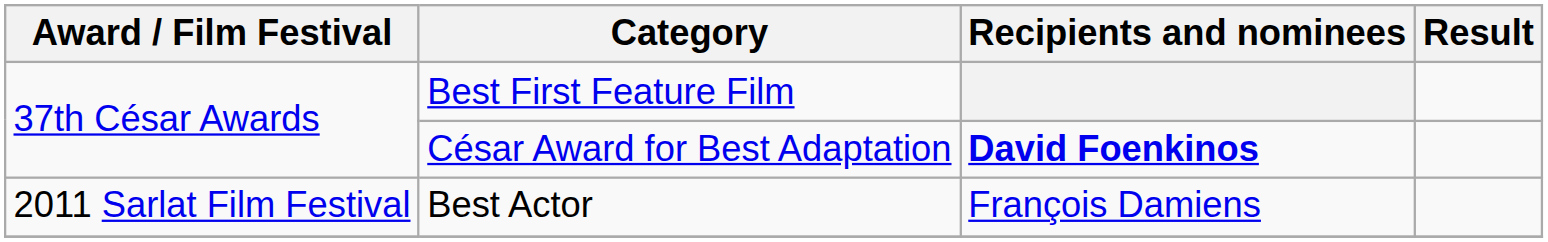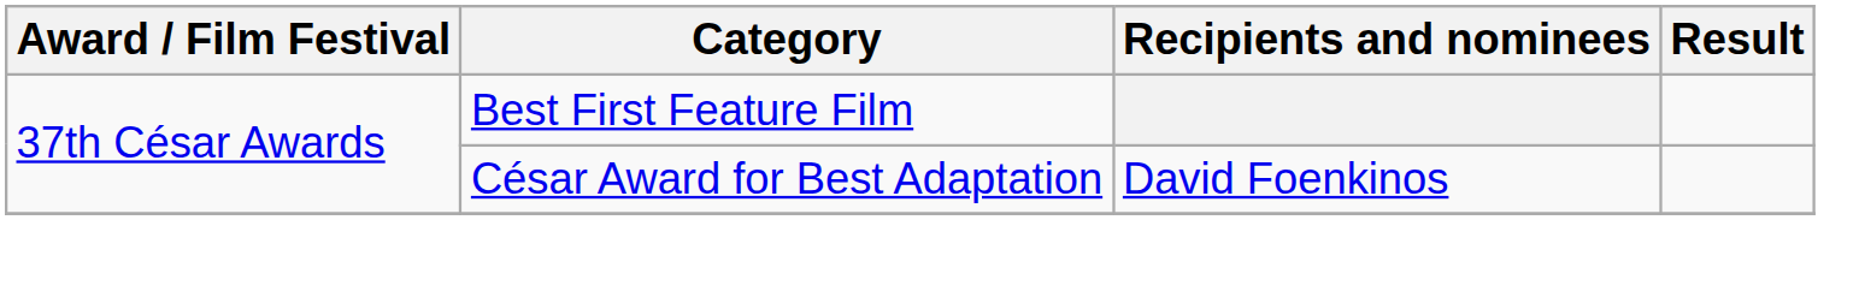César Award for Best Adaptation | Recipients and nominees: bold -> normal
- row: 2011 Sarlat Film Festival | Best Actor | François Damiens
